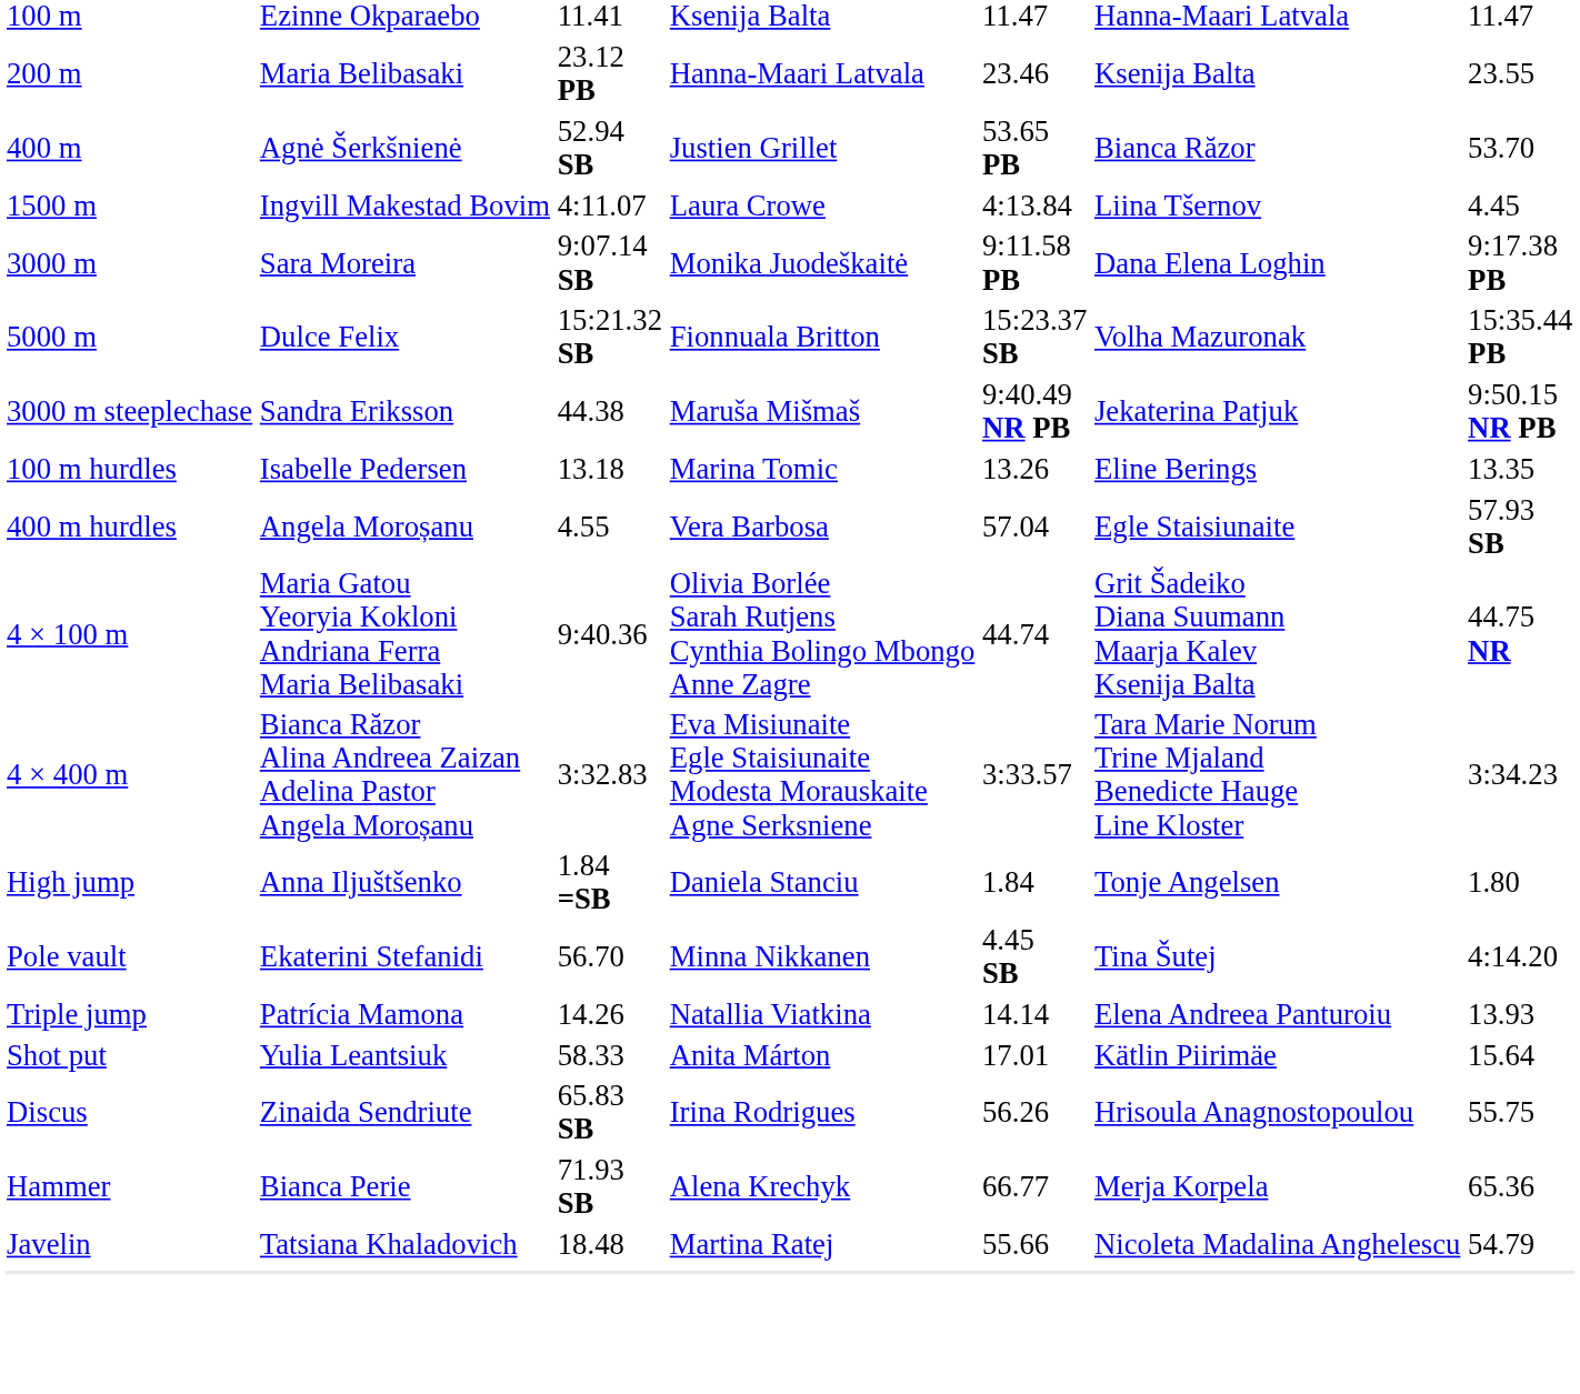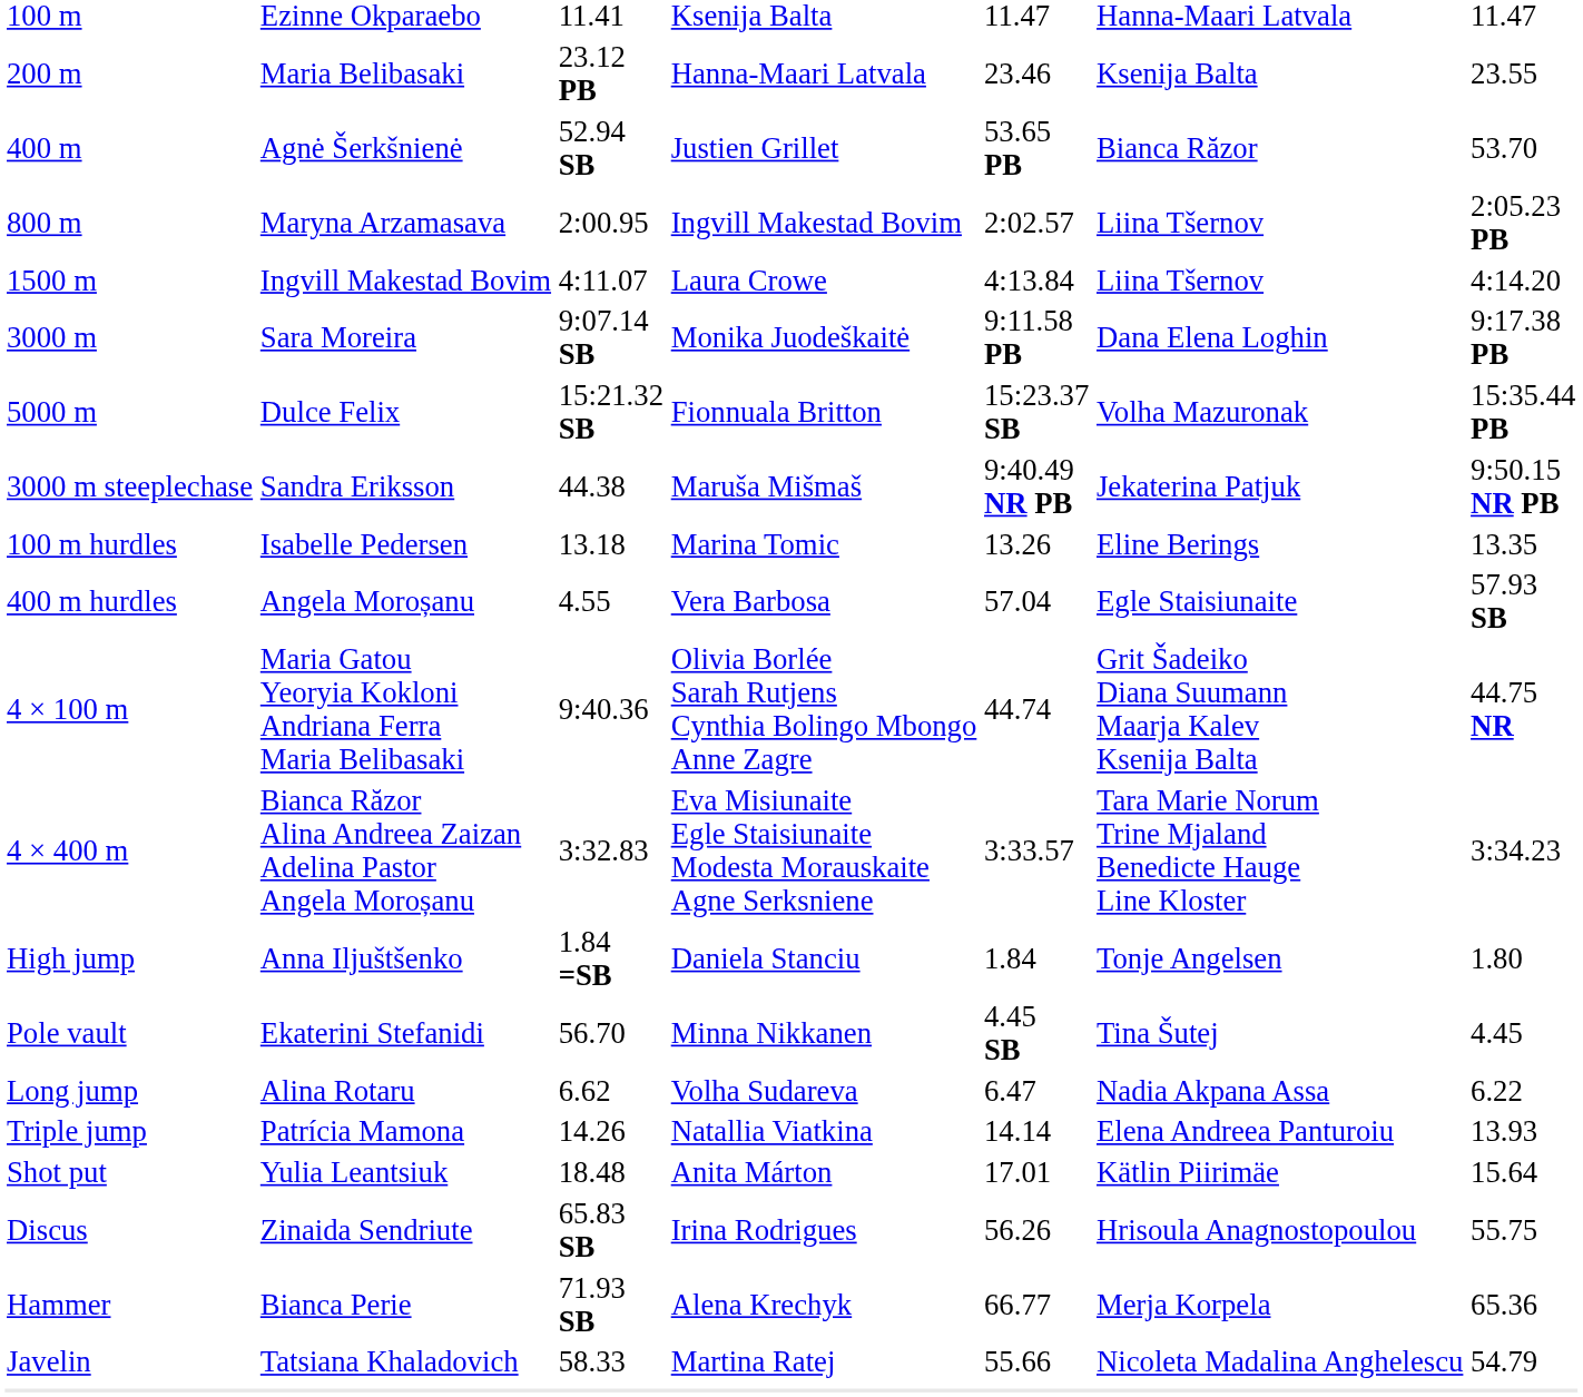+ row: 800 m | Maryna Arzamasava | 2:00.95 | Ingvill Makestad Bovim | 2:02.57 | Liina Tšernov | 2:05.23 PB
1500 m | column 7: 4.45 -> 4:14.20
Pole vault | column 7: 4:14.20 -> 4.45
+ row: Long jump | Alina Rotaru | 6.62 | Volha Sudareva | 6.47 | Nadia Akpana Assa | 6.22
Shot put | column 3: 58.33 -> 18.48
Javelin | column 3: 18.48 -> 58.33
